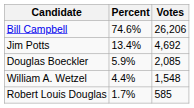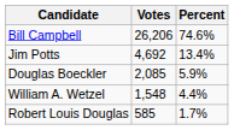columns swapped: Votes <-> Percent
